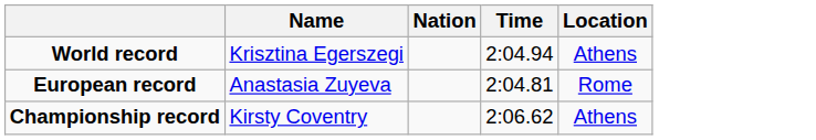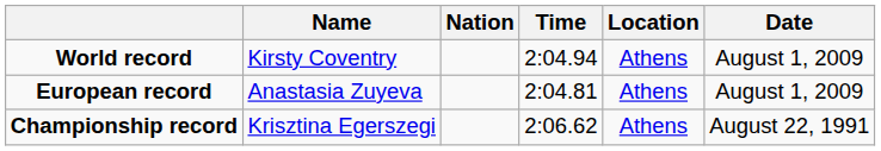+ column: Date | August 1, 2009 | August 1, 2009 | August 22, 1991
World record | Name: Krisztina Egerszegi -> Kirsty Coventry
European record | Location: Rome -> Athens
Championship record | Name: Kirsty Coventry -> Krisztina Egerszegi
